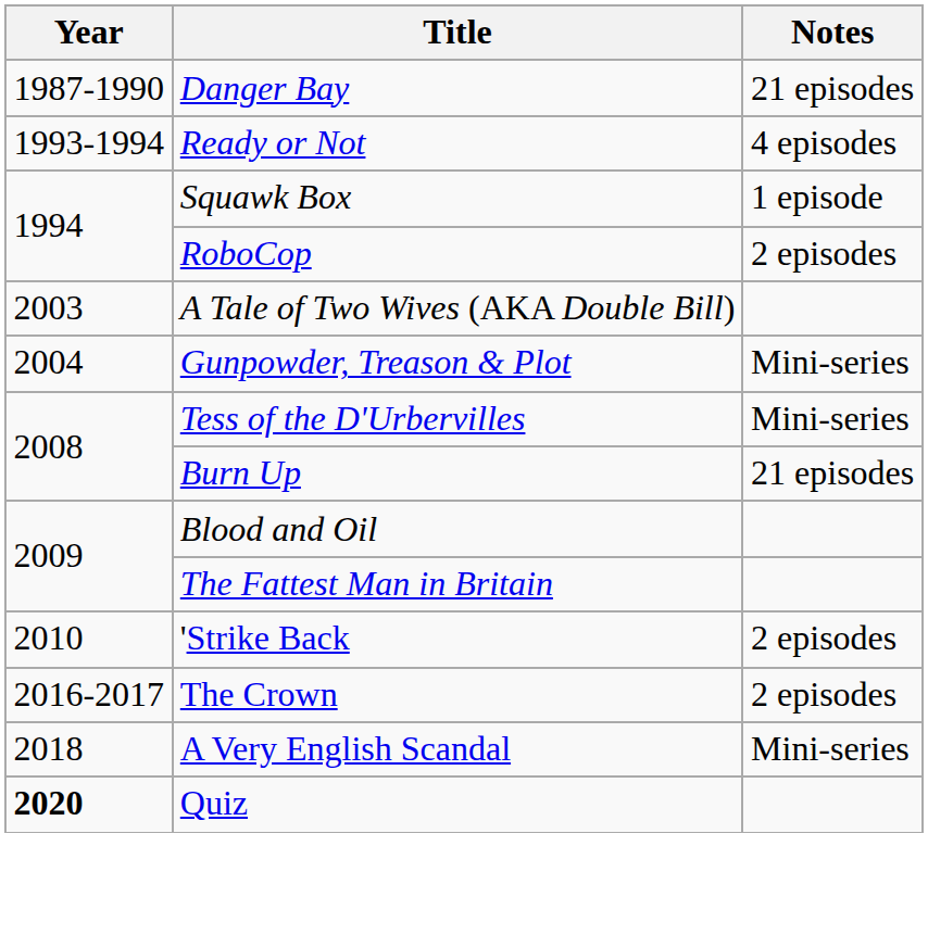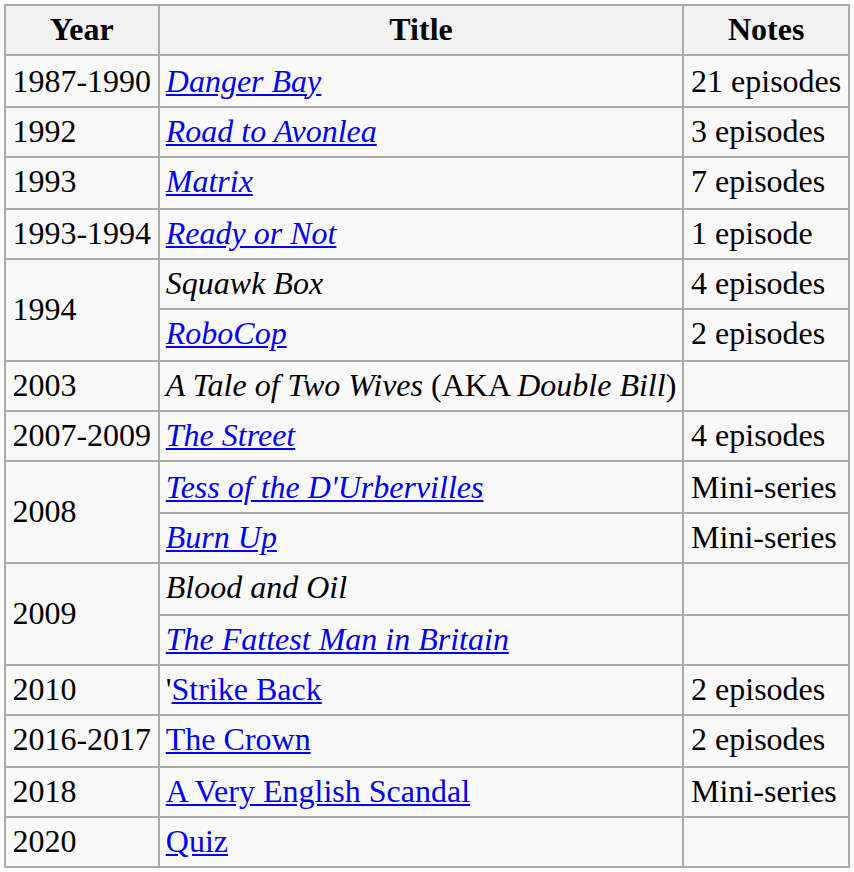+ row: 1992 | Road to Avonlea | 3 episodes
+ row: 1993 | Matrix | 7 episodes
Ready or Not | Notes: 4 episodes -> 1 episode
Squawk Box | Notes: 1 episode -> 4 episodes
- row: 2004 | Gunpowder, Treason & Plot | Mini-series
+ row: 2007-2009 | The Street | 4 episodes
Burn Up | Notes: 21 episodes -> Mini-series
Quiz | Year: bold -> normal
